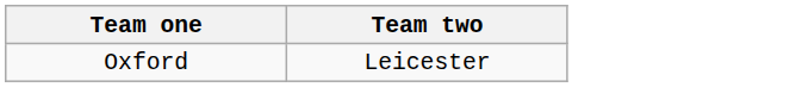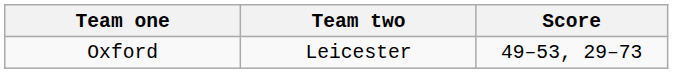+ column: Score | 49–53, 29–73
